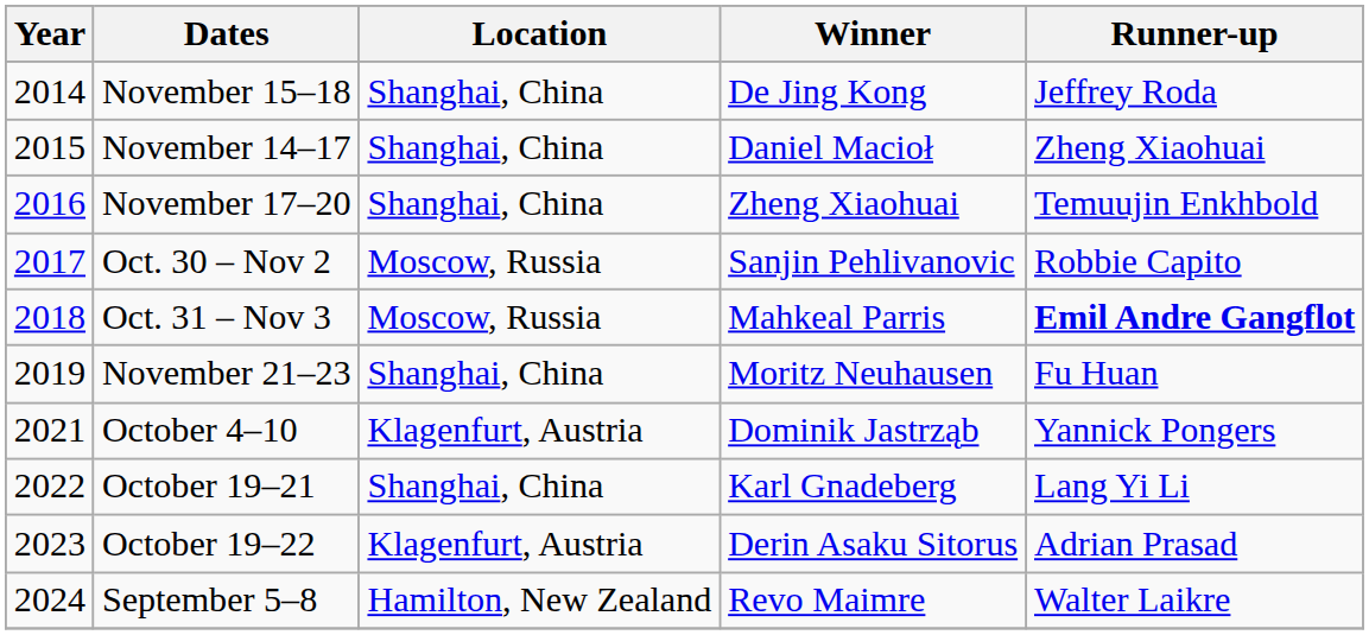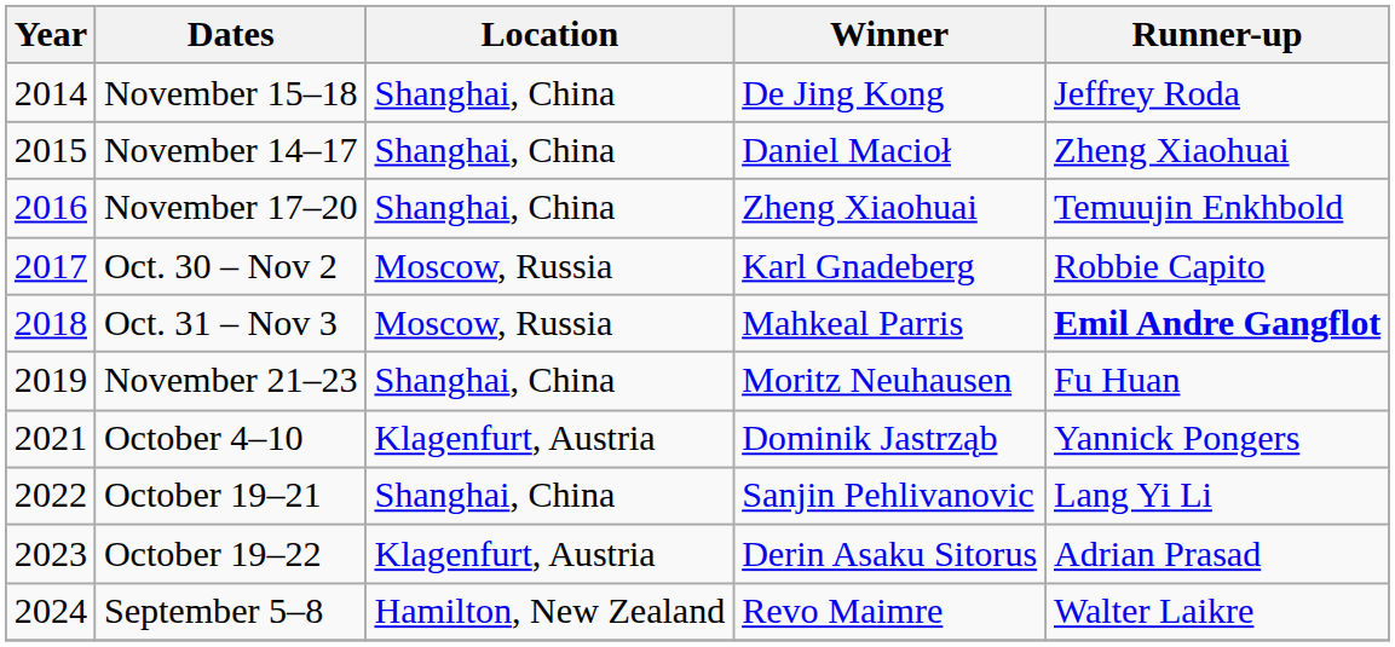Oct. 30 – Nov 2 | Winner: Sanjin Pehlivanovic -> Karl Gnadeberg
October 19–21 | Winner: Karl Gnadeberg -> Sanjin Pehlivanovic
